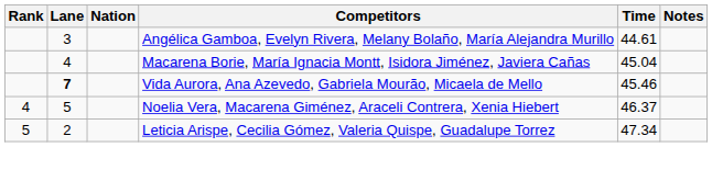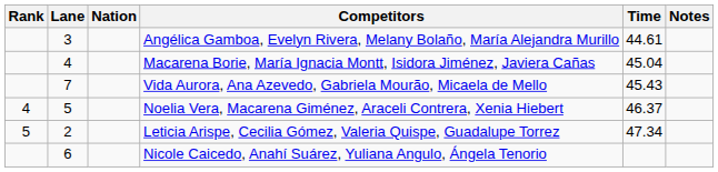Vida Aurora, Ana Azevedo, Gabriela Mourão, Micaela de Mello | Lane: bold -> normal
Vida Aurora, Ana Azevedo, Gabriela Mourão, Micaela de Mello | Time: 45.46 -> 45.43
+ row: 6 | Nicole Caicedo, Anahí Suárez, Yuliana Angulo, Ángela Tenorio
